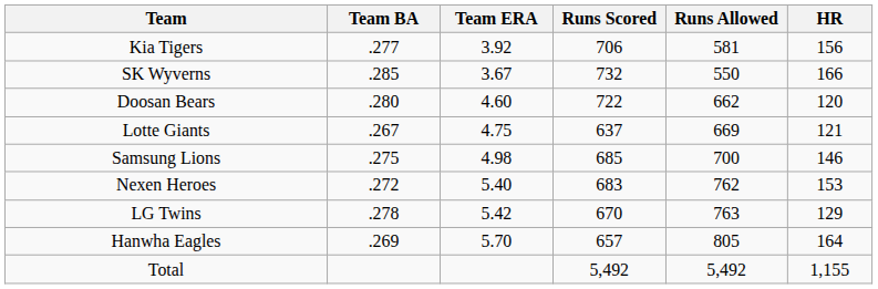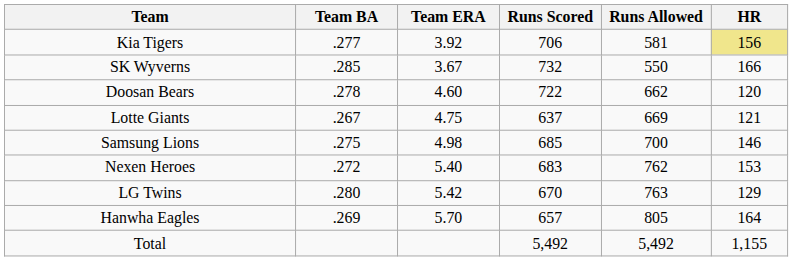Kia Tigers | HR: no background -> khaki background
Doosan Bears | Team BA: .280 -> .278
LG Twins | Team BA: .278 -> .280
